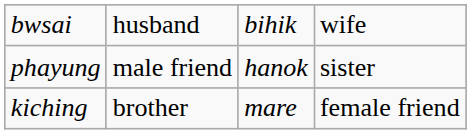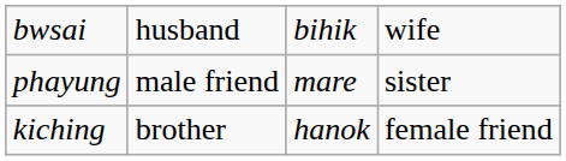phayung | column 3: hanok -> mare
kiching | column 3: mare -> hanok
